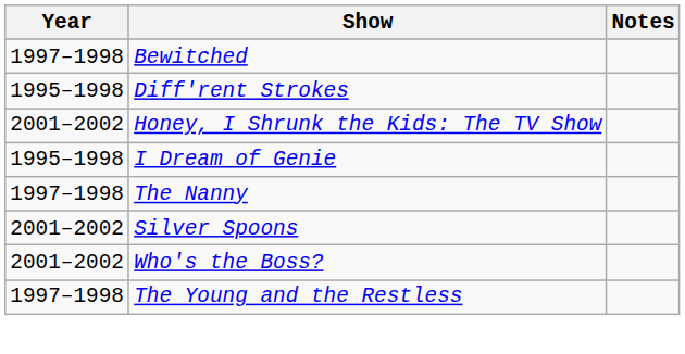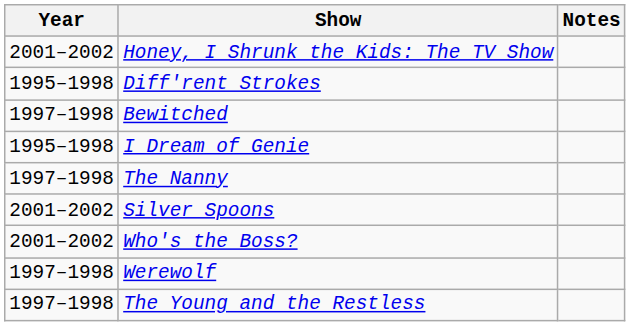rows swapped: Bewitched <-> Honey, I Shrunk the Kids: The TV Show
+ row: 1997–1998 | Werewolf
